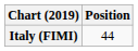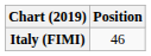Italy (FIMI) | Position: 44 -> 46
